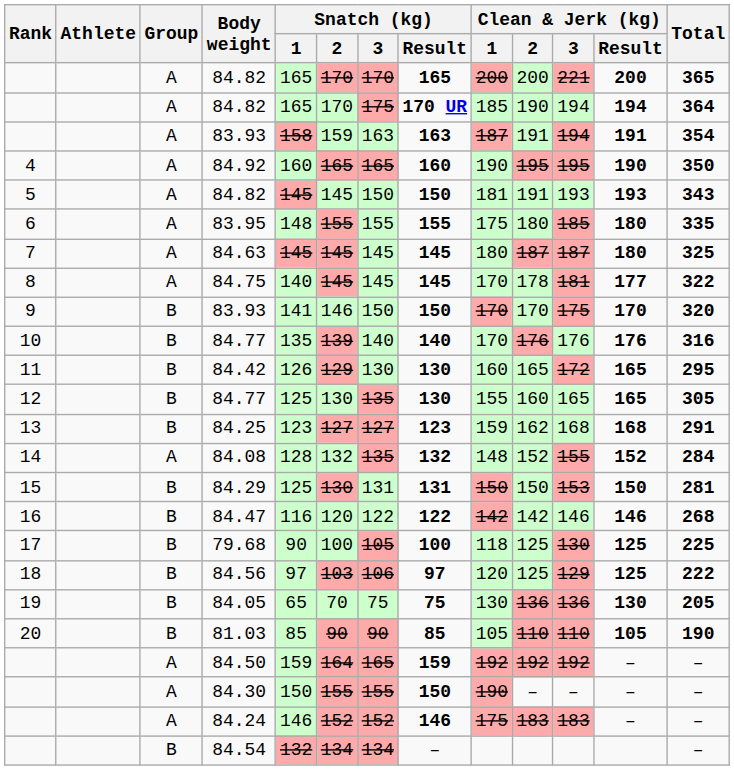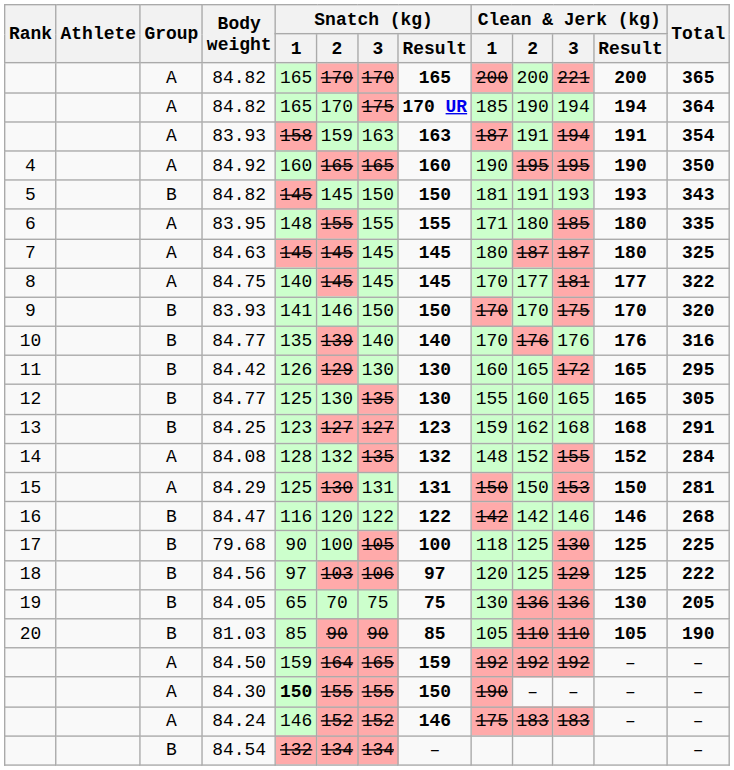5 / 84.82 | Group: A -> B
83.95 | Clean & Jerk (kg) / 1: 175 -> 171
84.75 | Clean & Jerk (kg) / 2: 178 -> 177
84.29 | Group: B -> A
84.30 | Snatch (kg) / 1: normal -> bold
